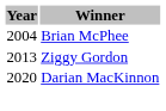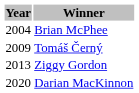+ row: 2009 | Tomáš Černý
